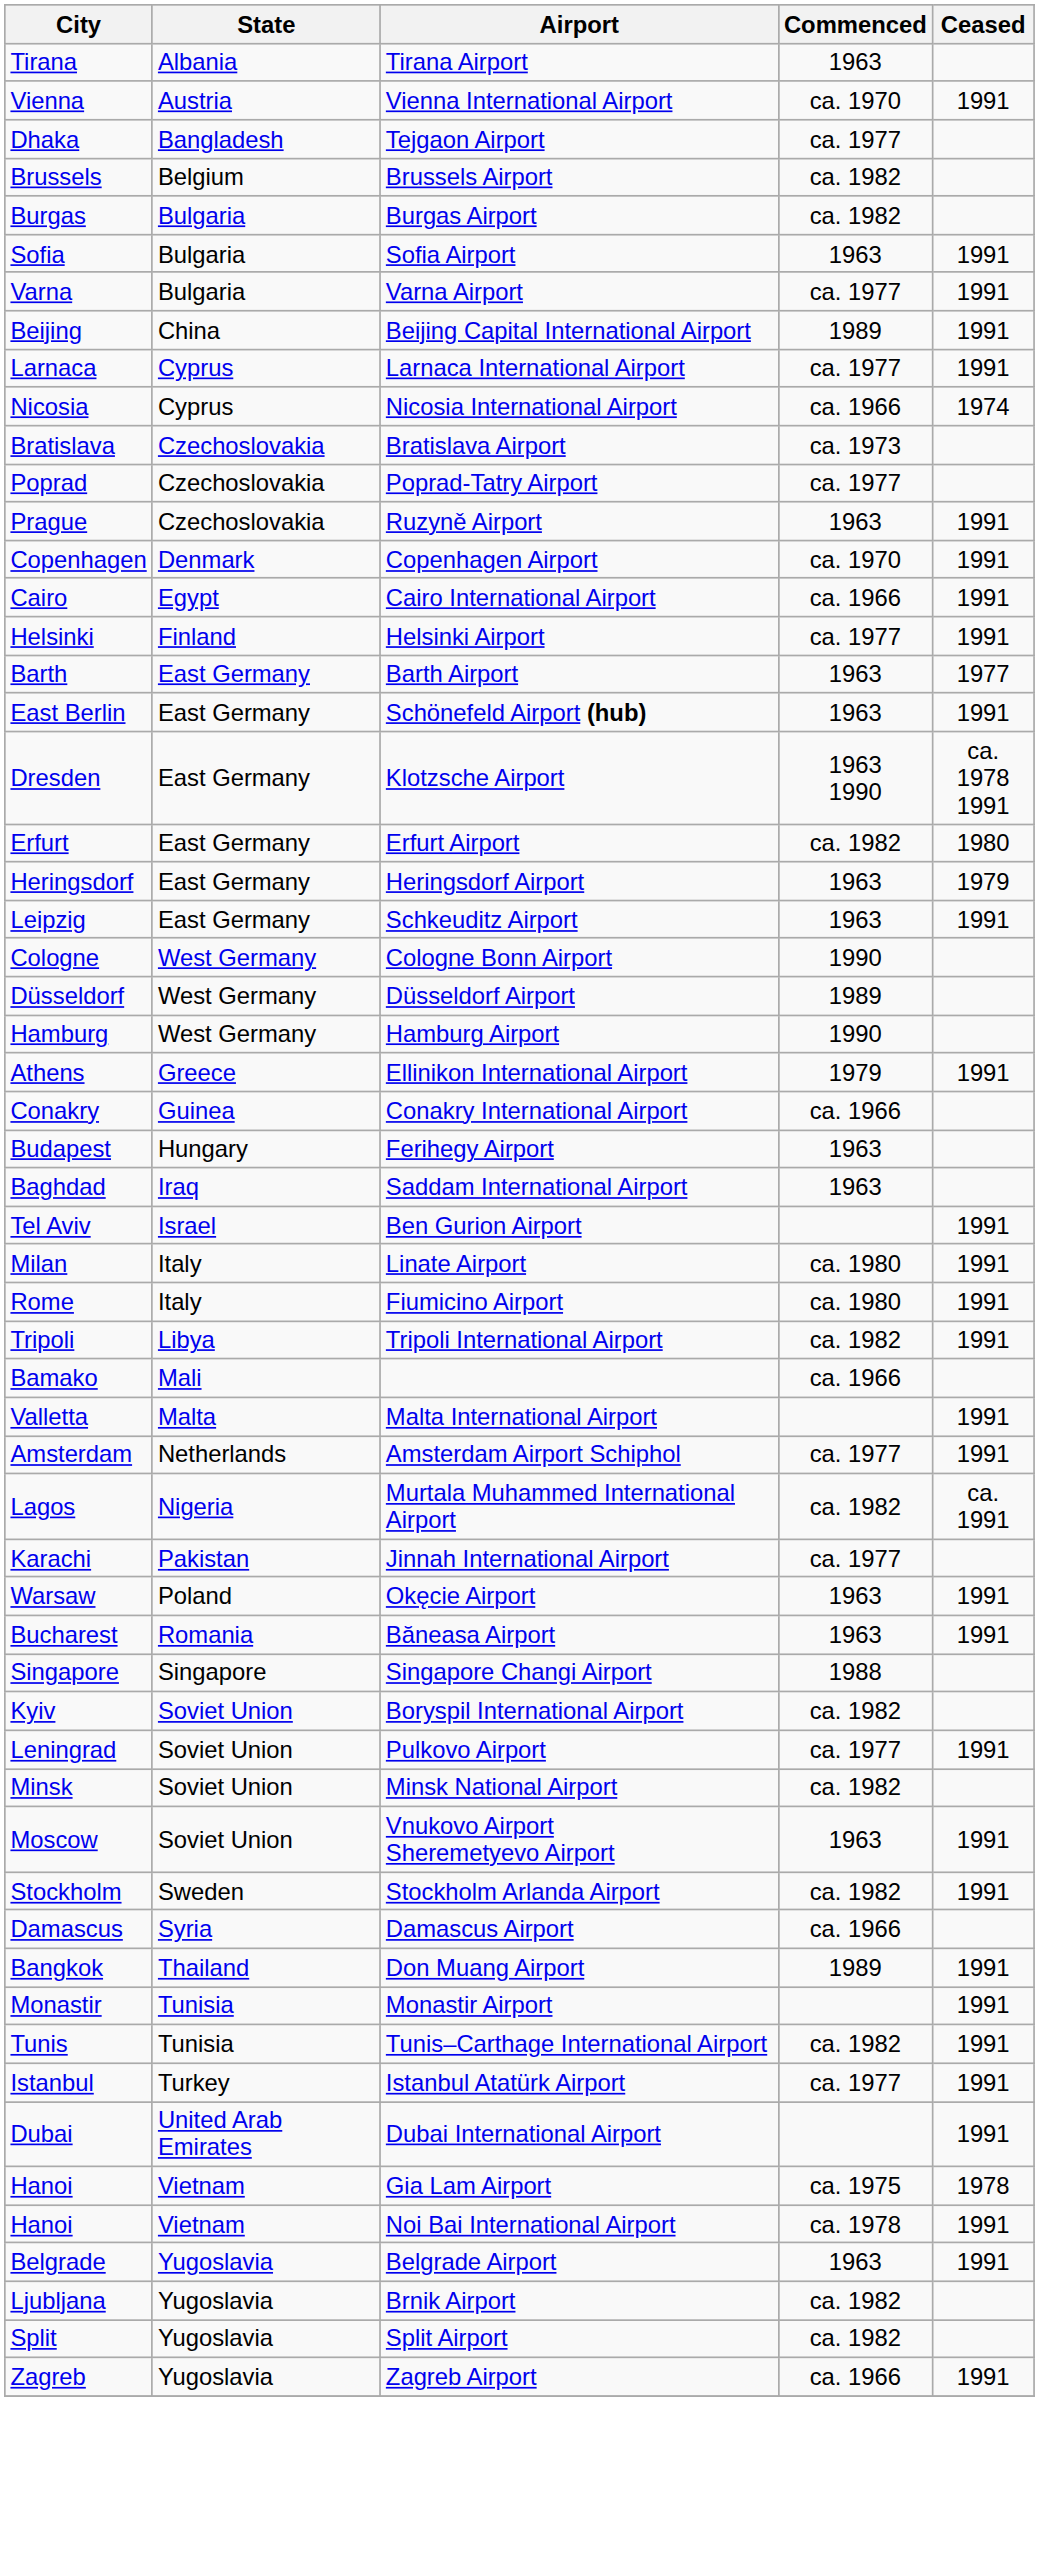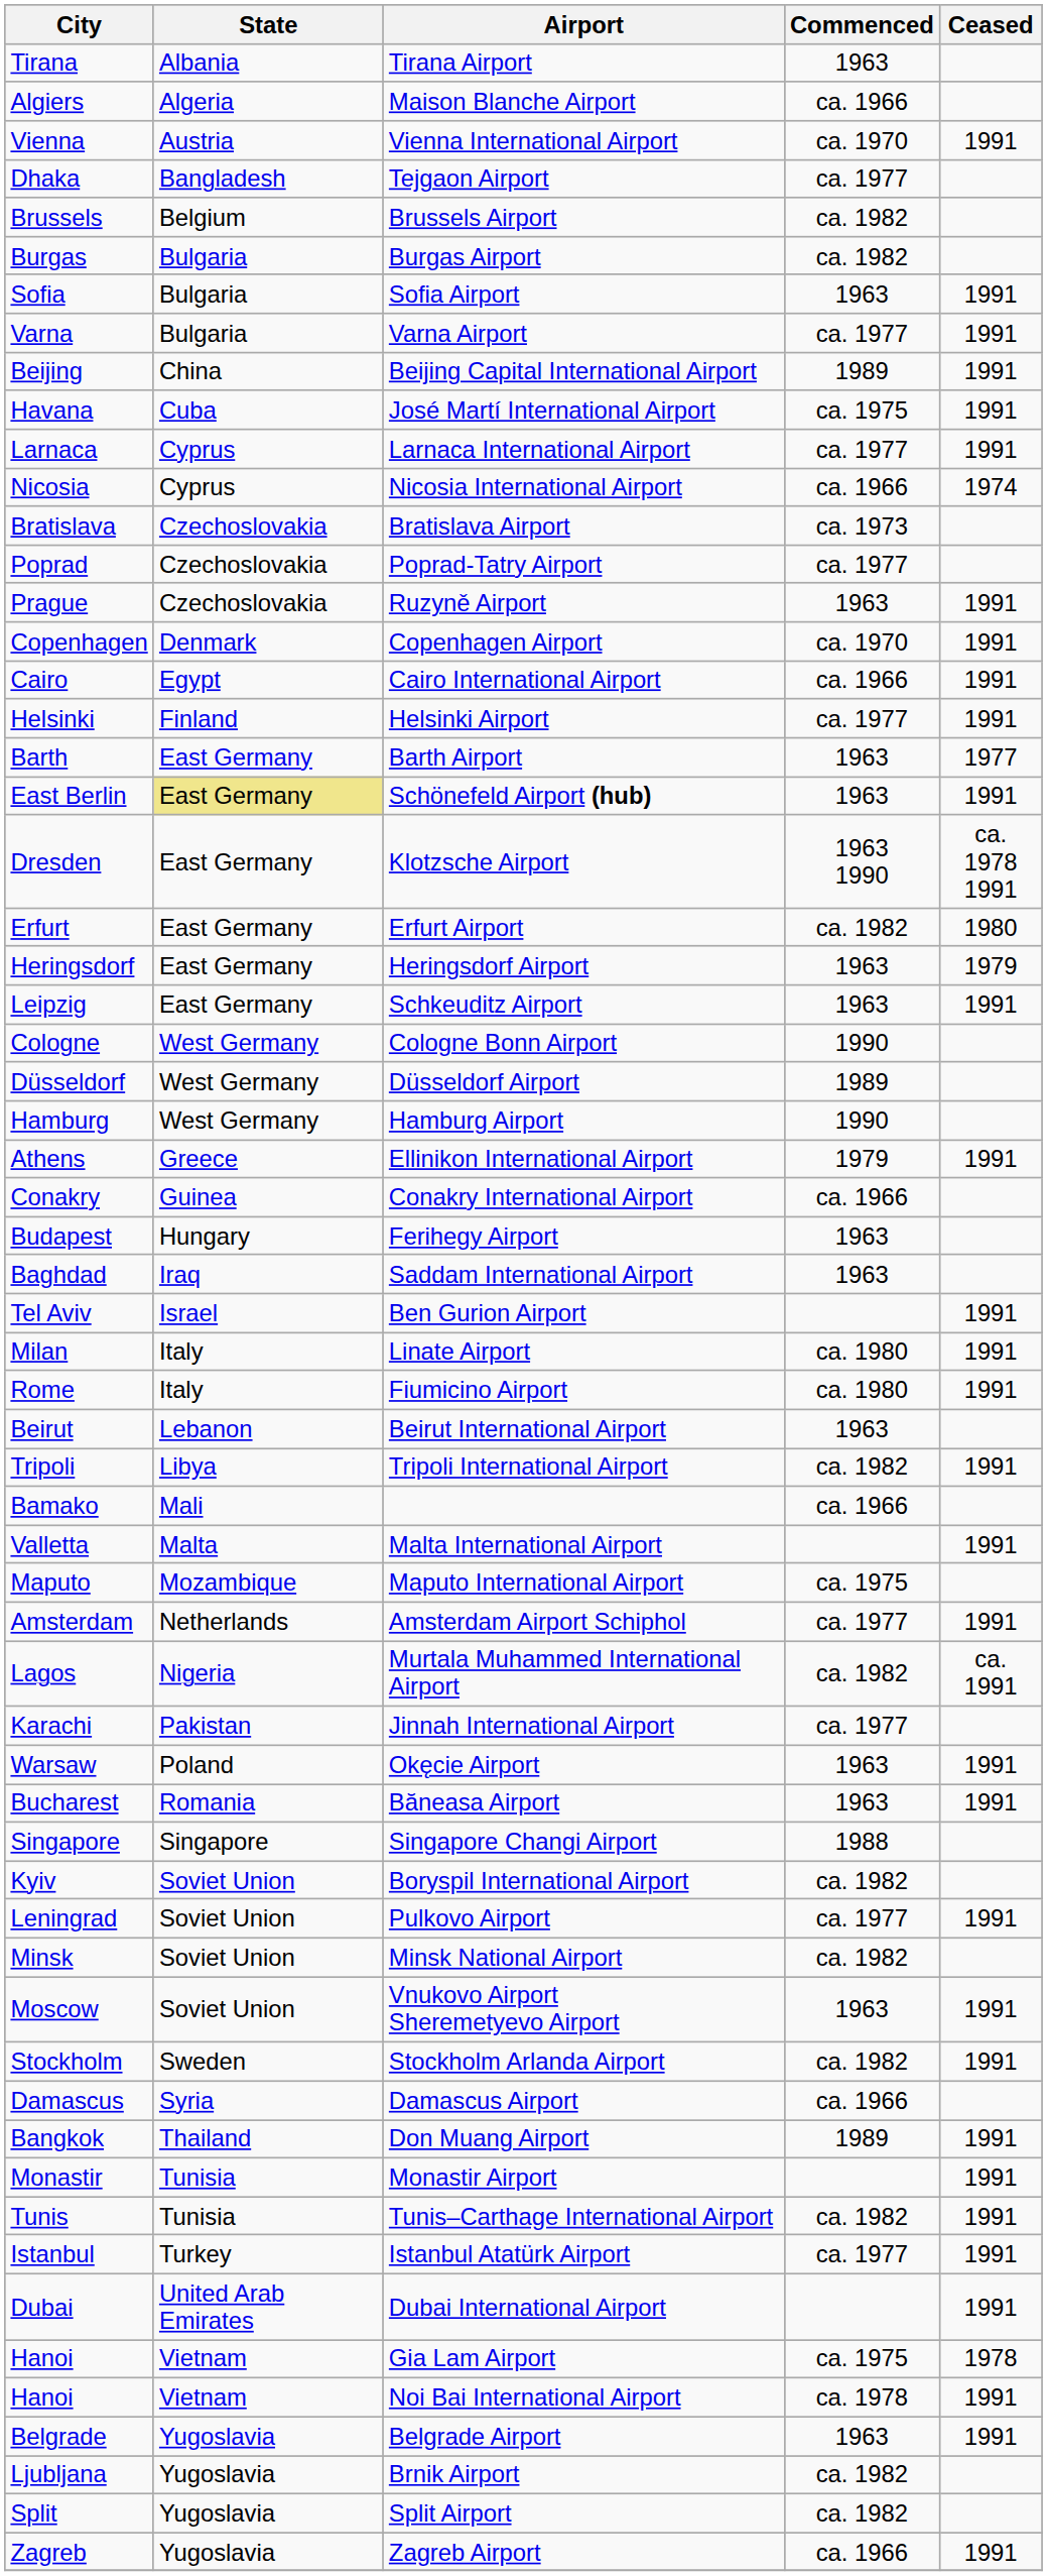+ row: Algiers | Algeria | Maison Blanche Airport | ca. 1966
+ row: Havana | Cuba | José Martí International Airport | ca. 1975 | 1991
Schönefeld Airport (hub) | State: no background -> khaki background
+ row: Beirut | Lebanon | Beirut International Airport | 1963
+ row: Maputo | Mozambique | Maputo International Airport | ca. 1975
